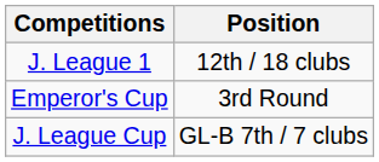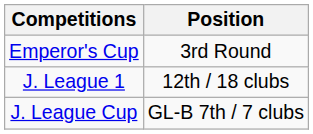rows swapped: J. League 1 <-> Emperor's Cup
